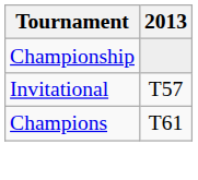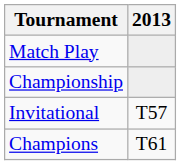+ row: Match Play
